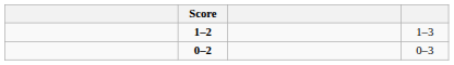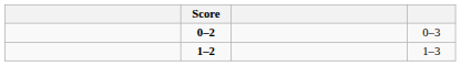rows swapped: 0–2 <-> 1–2
